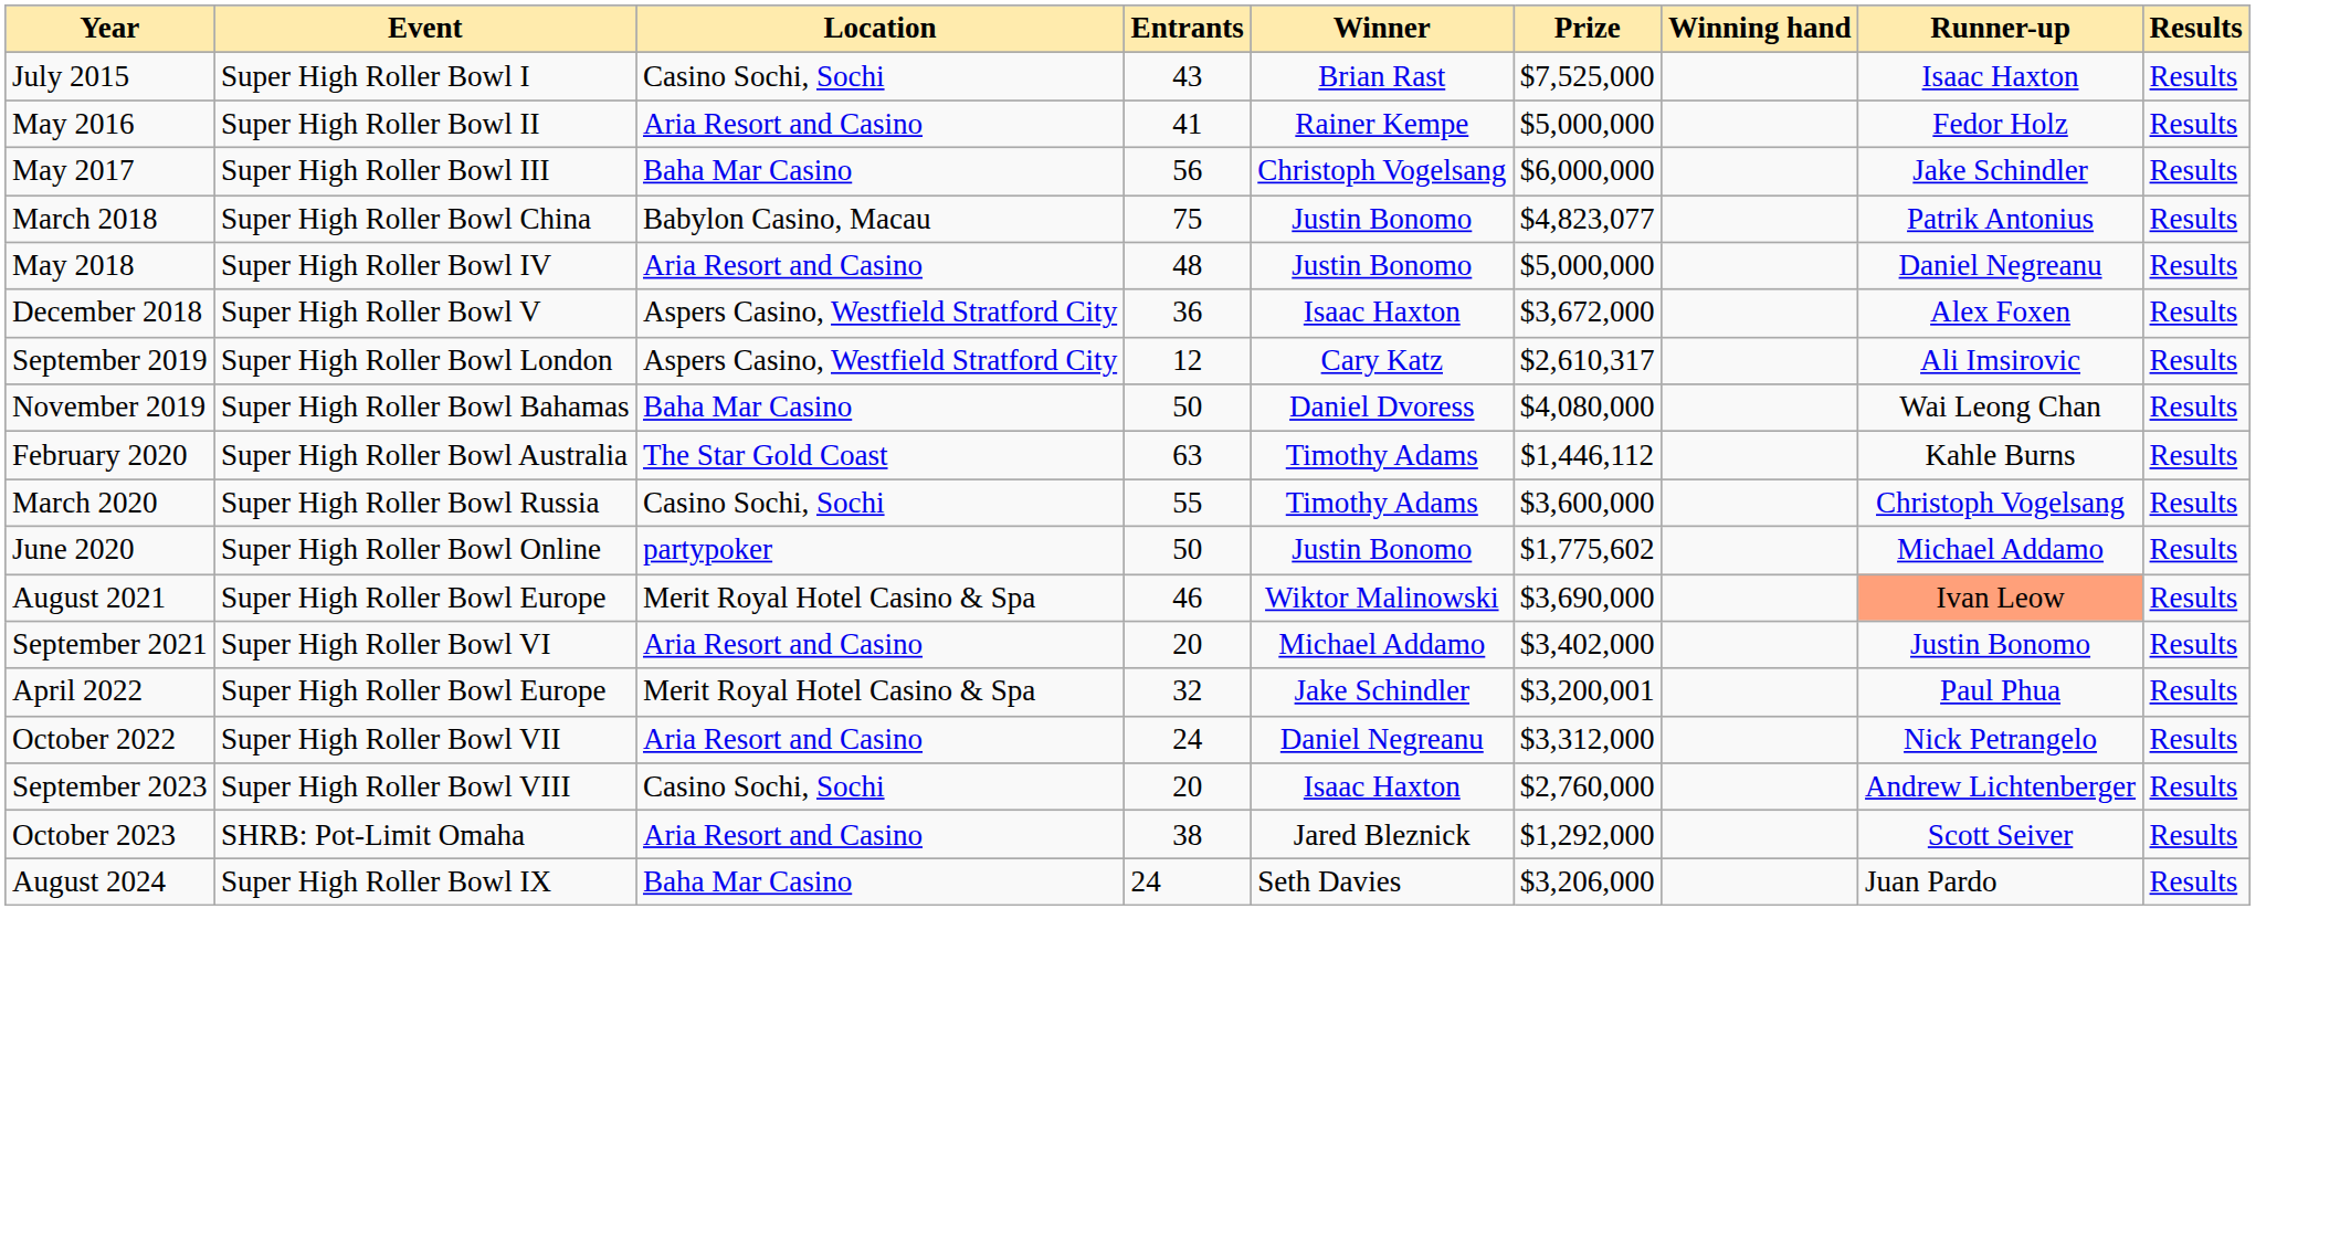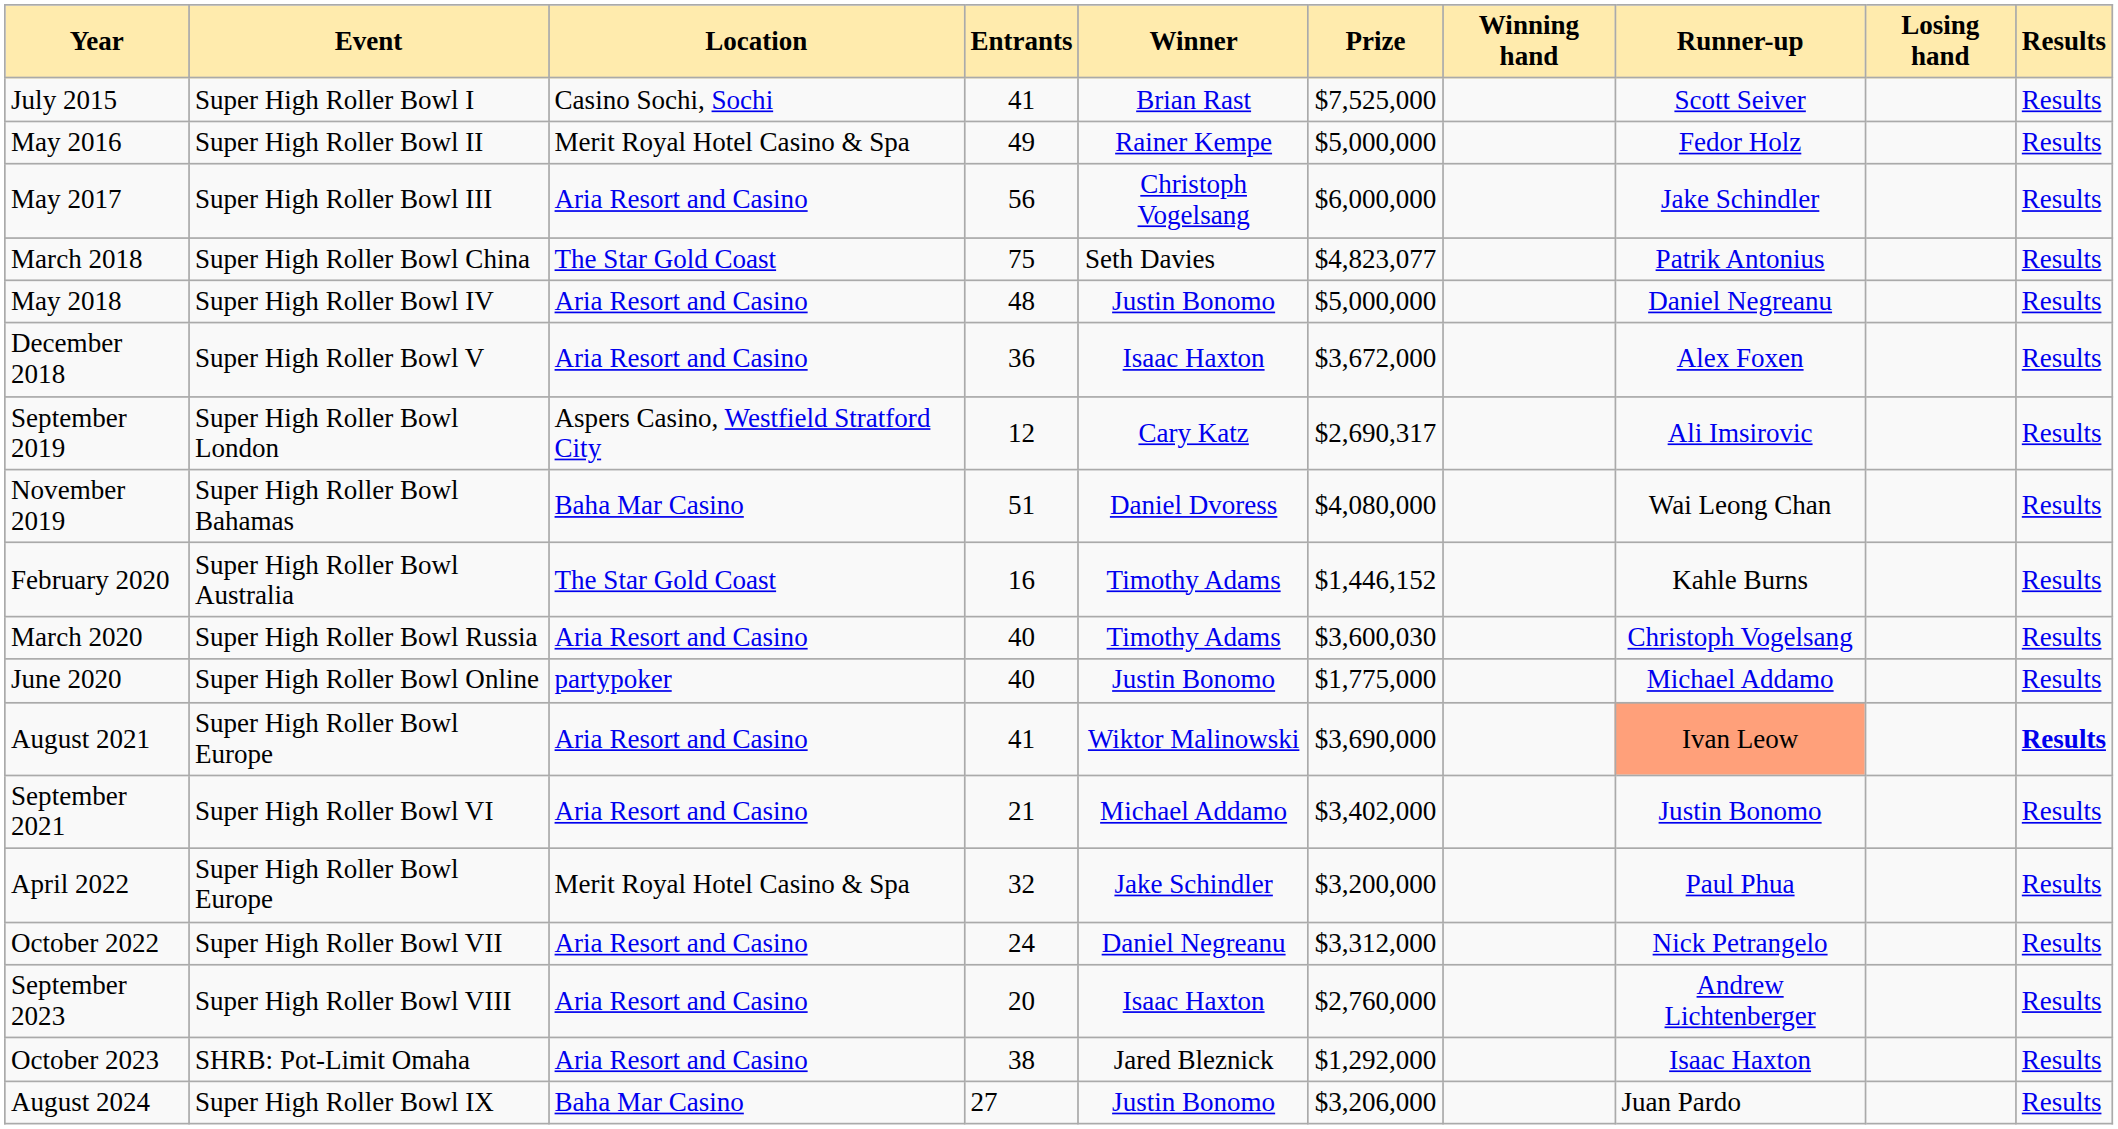+ column: Losing hand
July 2015 | Entrants: 43 -> 41
July 2015 | Runner-up: Isaac Haxton -> Scott Seiver
May 2016 | Location: Aria Resort and Casino -> Merit Royal Hotel Casino & Spa
May 2016 | Entrants: 41 -> 49
May 2017 | Location: Baha Mar Casino -> Aria Resort and Casino
March 2018 | Location: Babylon Casino, Macau -> The Star Gold Coast
March 2018 | Winner: Justin Bonomo -> Seth Davies
December 2018 | Location: Aspers Casino, Westfield Stratford City -> Aria Resort and Casino
September 2019 | Prize: $2,610,317 -> $2,690,317
November 2019 | Entrants: 50 -> 51
February 2020 | Entrants: 63 -> 16
February 2020 | Prize: $1,446,112 -> $1,446,152
March 2020 | Location: Casino Sochi, Sochi -> Aria Resort and Casino
March 2020 | Entrants: 55 -> 40
March 2020 | Prize: $3,600,000 -> $3,600,030
June 2020 | Entrants: 50 -> 40
June 2020 | Prize: $1,775,602 -> $1,775,000
August 2021 | Location: Merit Royal Hotel Casino & Spa -> Aria Resort and Casino
August 2021 | Entrants: 46 -> 41
August 2021 | Results: normal -> bold
September 2021 | Entrants: 20 -> 21
April 2022 | Prize: $3,200,001 -> $3,200,000
September 2023 | Location: Casino Sochi, Sochi -> Aria Resort and Casino
October 2023 | Runner-up: Scott Seiver -> Isaac Haxton
August 2024 | Entrants: 24 -> 27
August 2024 | Winner: Seth Davies -> Justin Bonomo
